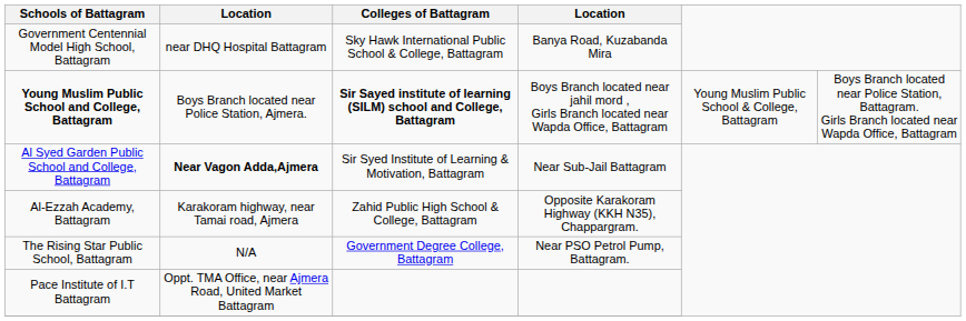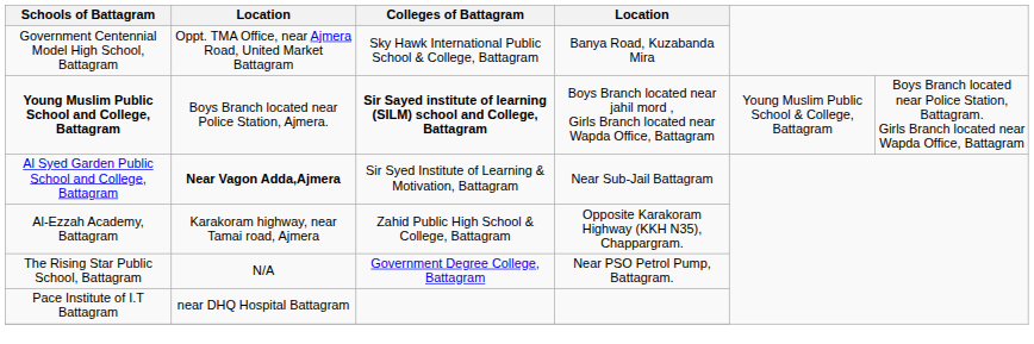Government Centennial Model High School, Battagram | column 2: near DHQ Hospital Battagram -> Oppt. TMA Office, near Ajmera Road, United Market Battagram
Pace Institute of I.T Battagram | column 2: Oppt. TMA Office, near Ajmera Road, United Market Battagram -> near DHQ Hospital Battagram
